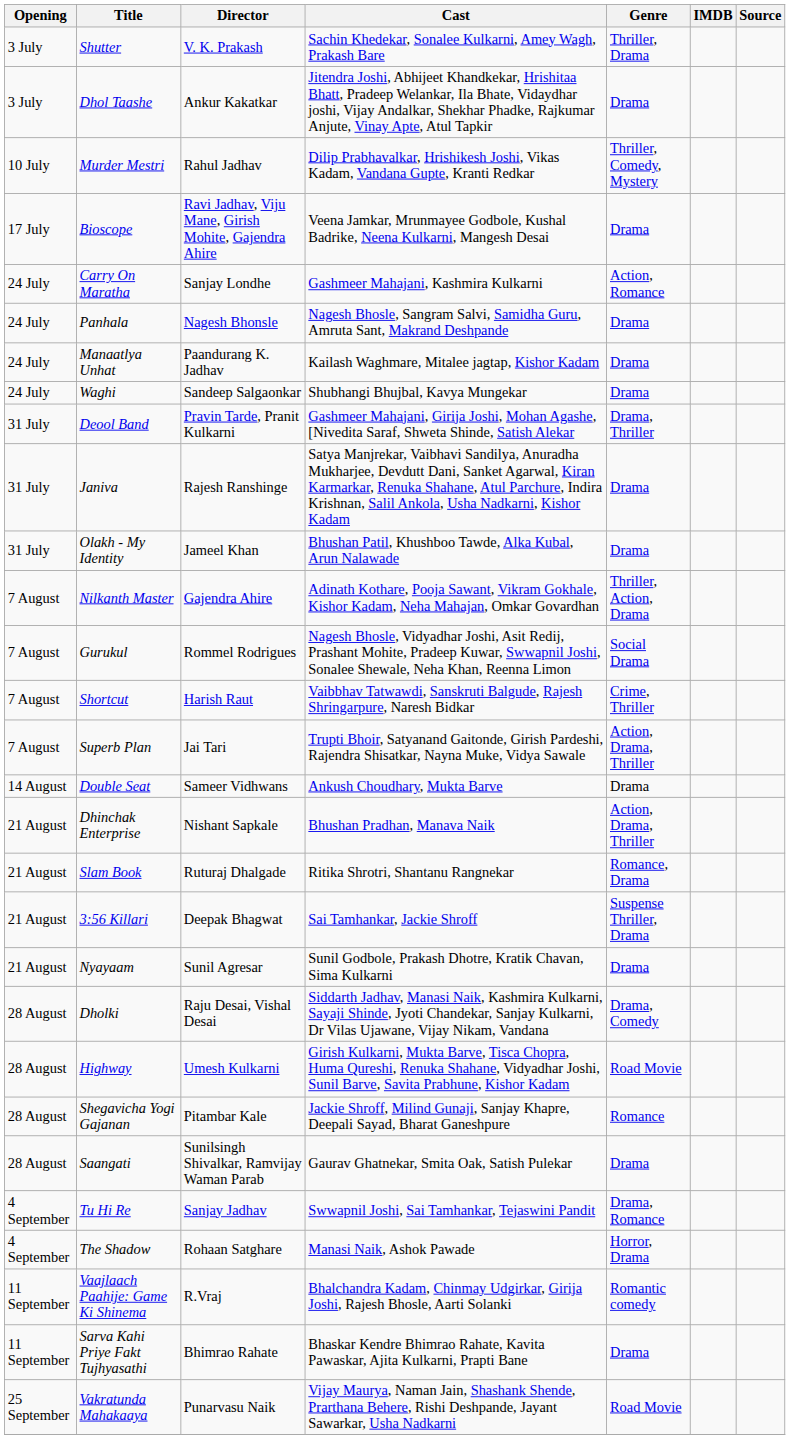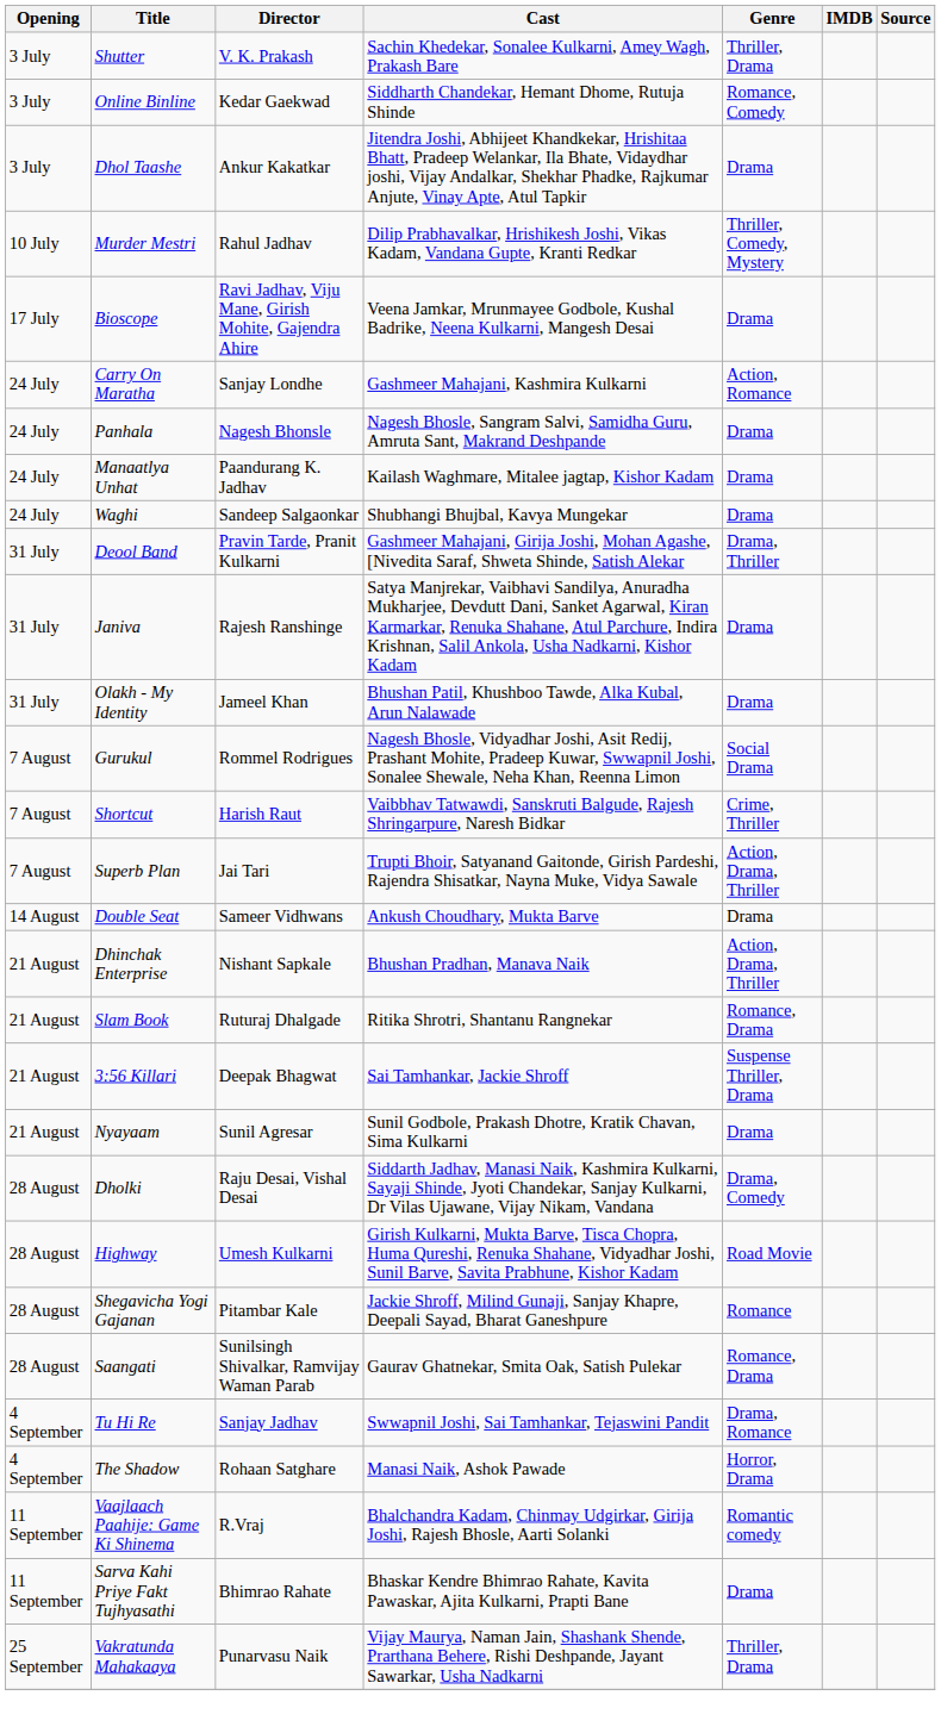+ row: 3 July | Online Binline | Kedar Gaekwad | Siddharth Chandekar, Hemant Dhome, Rutuja Shinde | Romance, Comedy
- row: 7 August | Nilkanth Master | Gajendra Ahire | Adinath Kothare, Pooja Sawant, Vikram Gokhale, Kishor Kadam, Neha Mahajan, Omkar Govardhan | Thriller, Action, Drama
Saangati | Genre: Drama -> Romance, Drama
Vakratunda Mahakaaya | Genre: Road Movie -> Thriller, Drama
